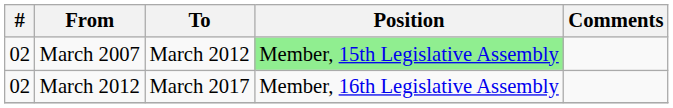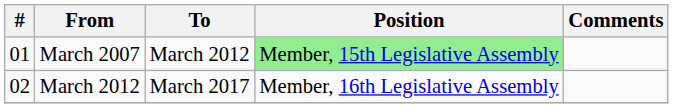March 2007 | #: 02 -> 01
